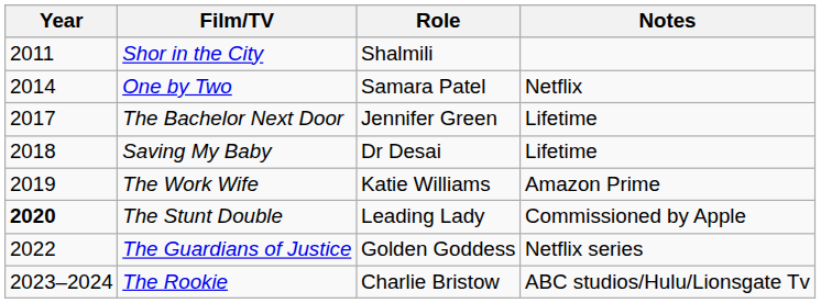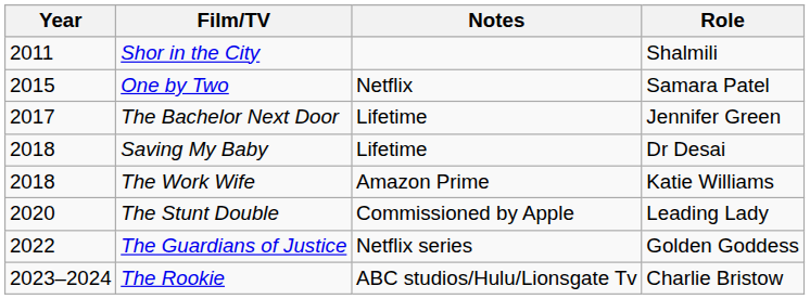columns swapped: Role <-> Notes
One by Two | Year: 2014 -> 2015
The Work Wife | Year: 2019 -> 2018
The Stunt Double | Year: bold -> normal
